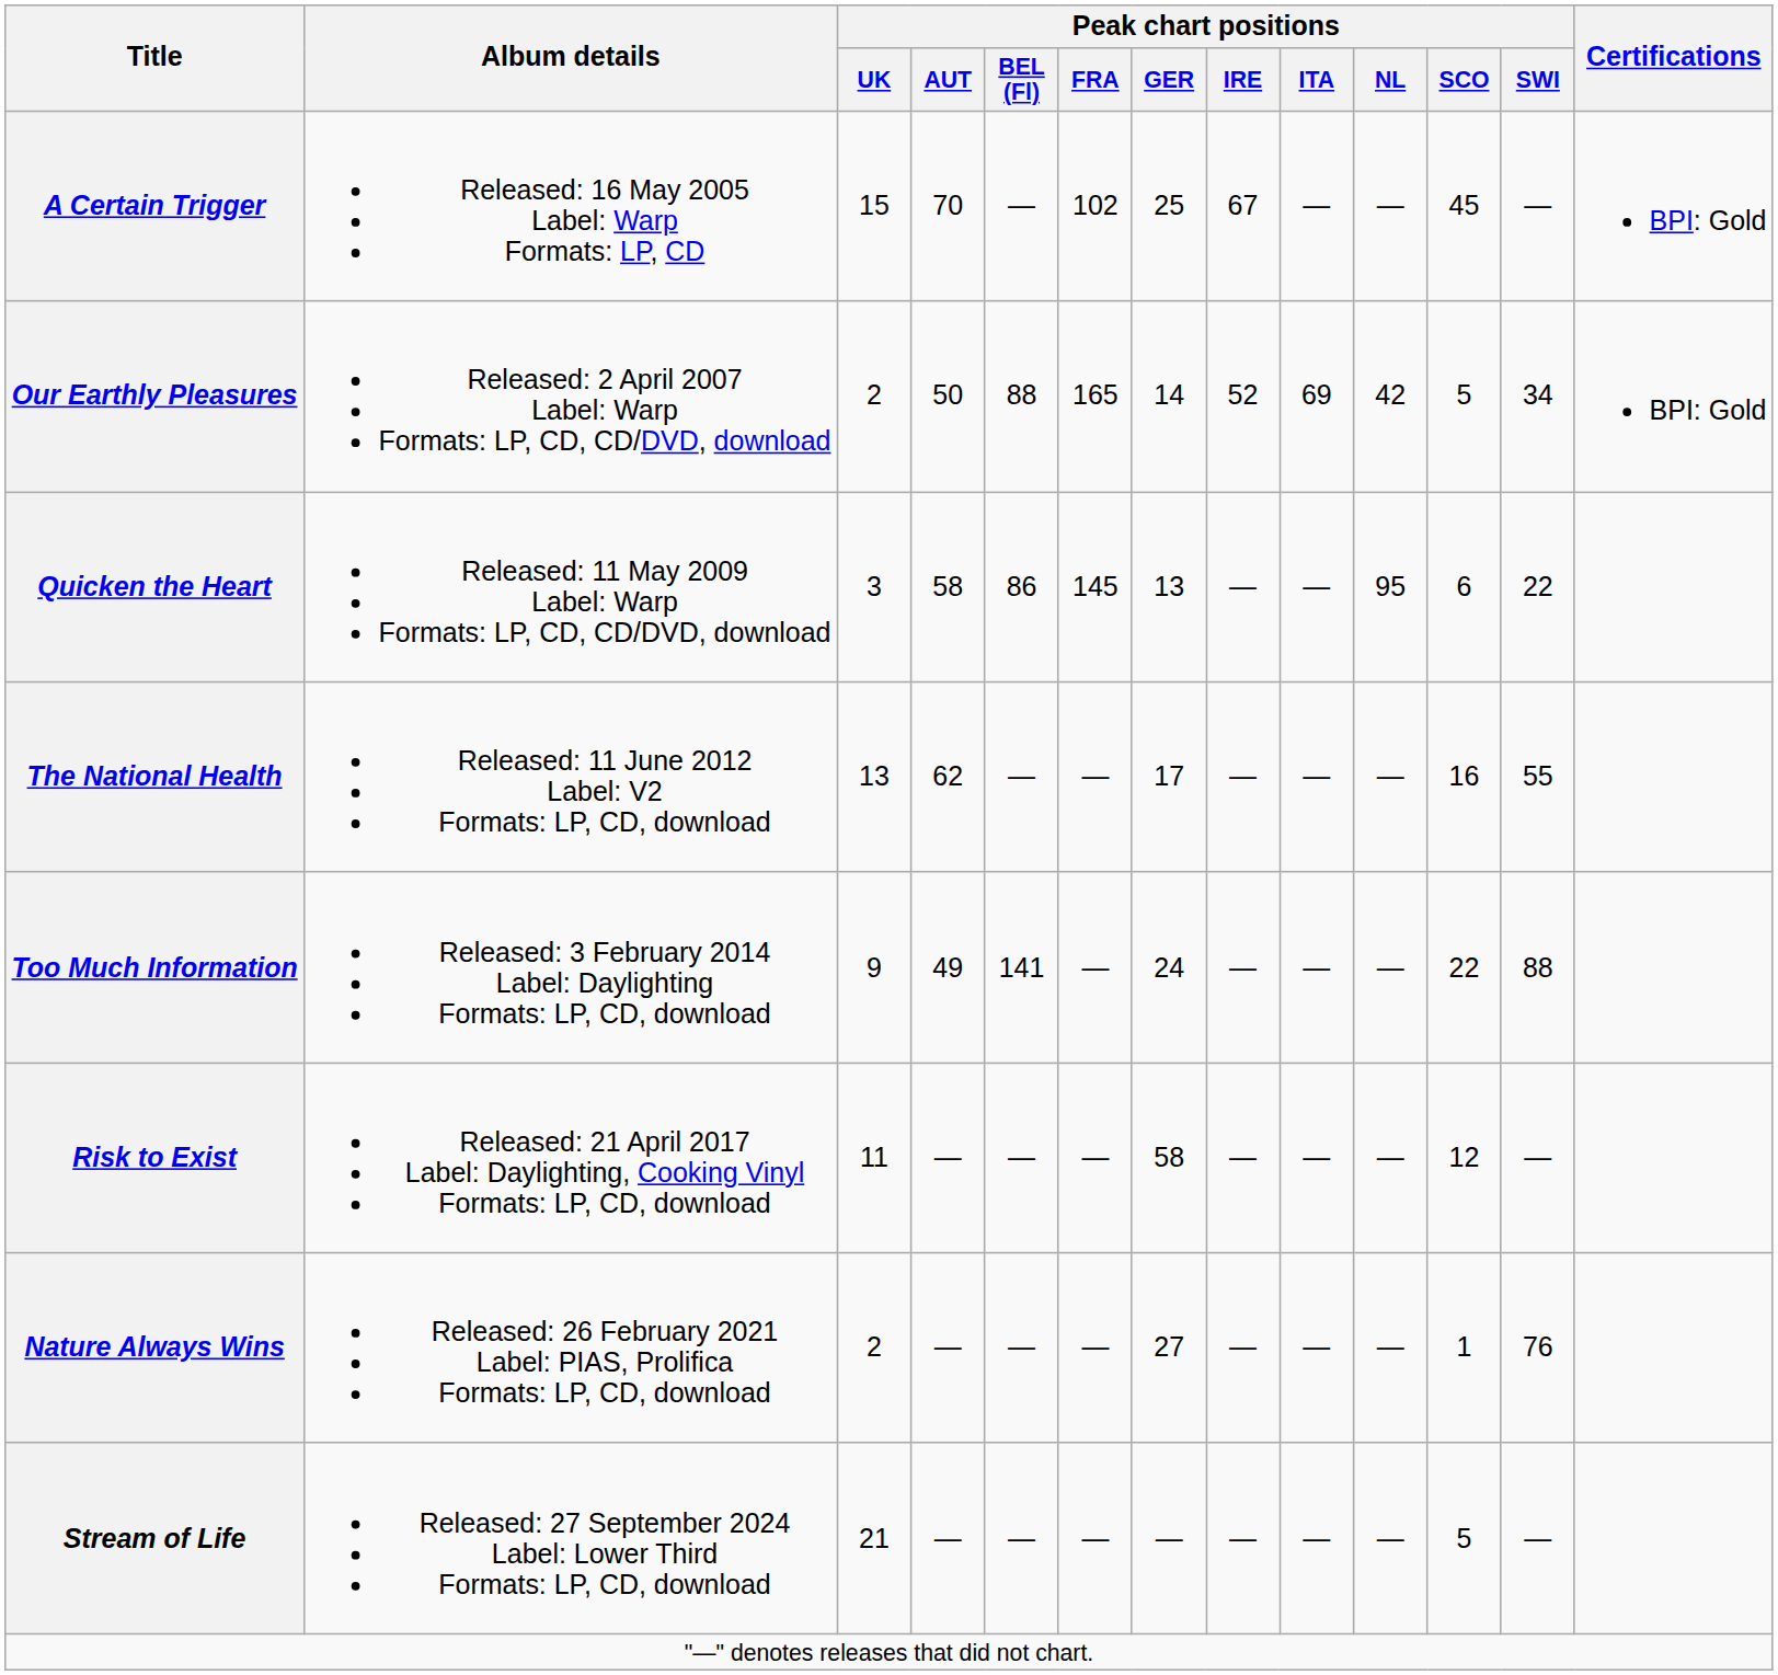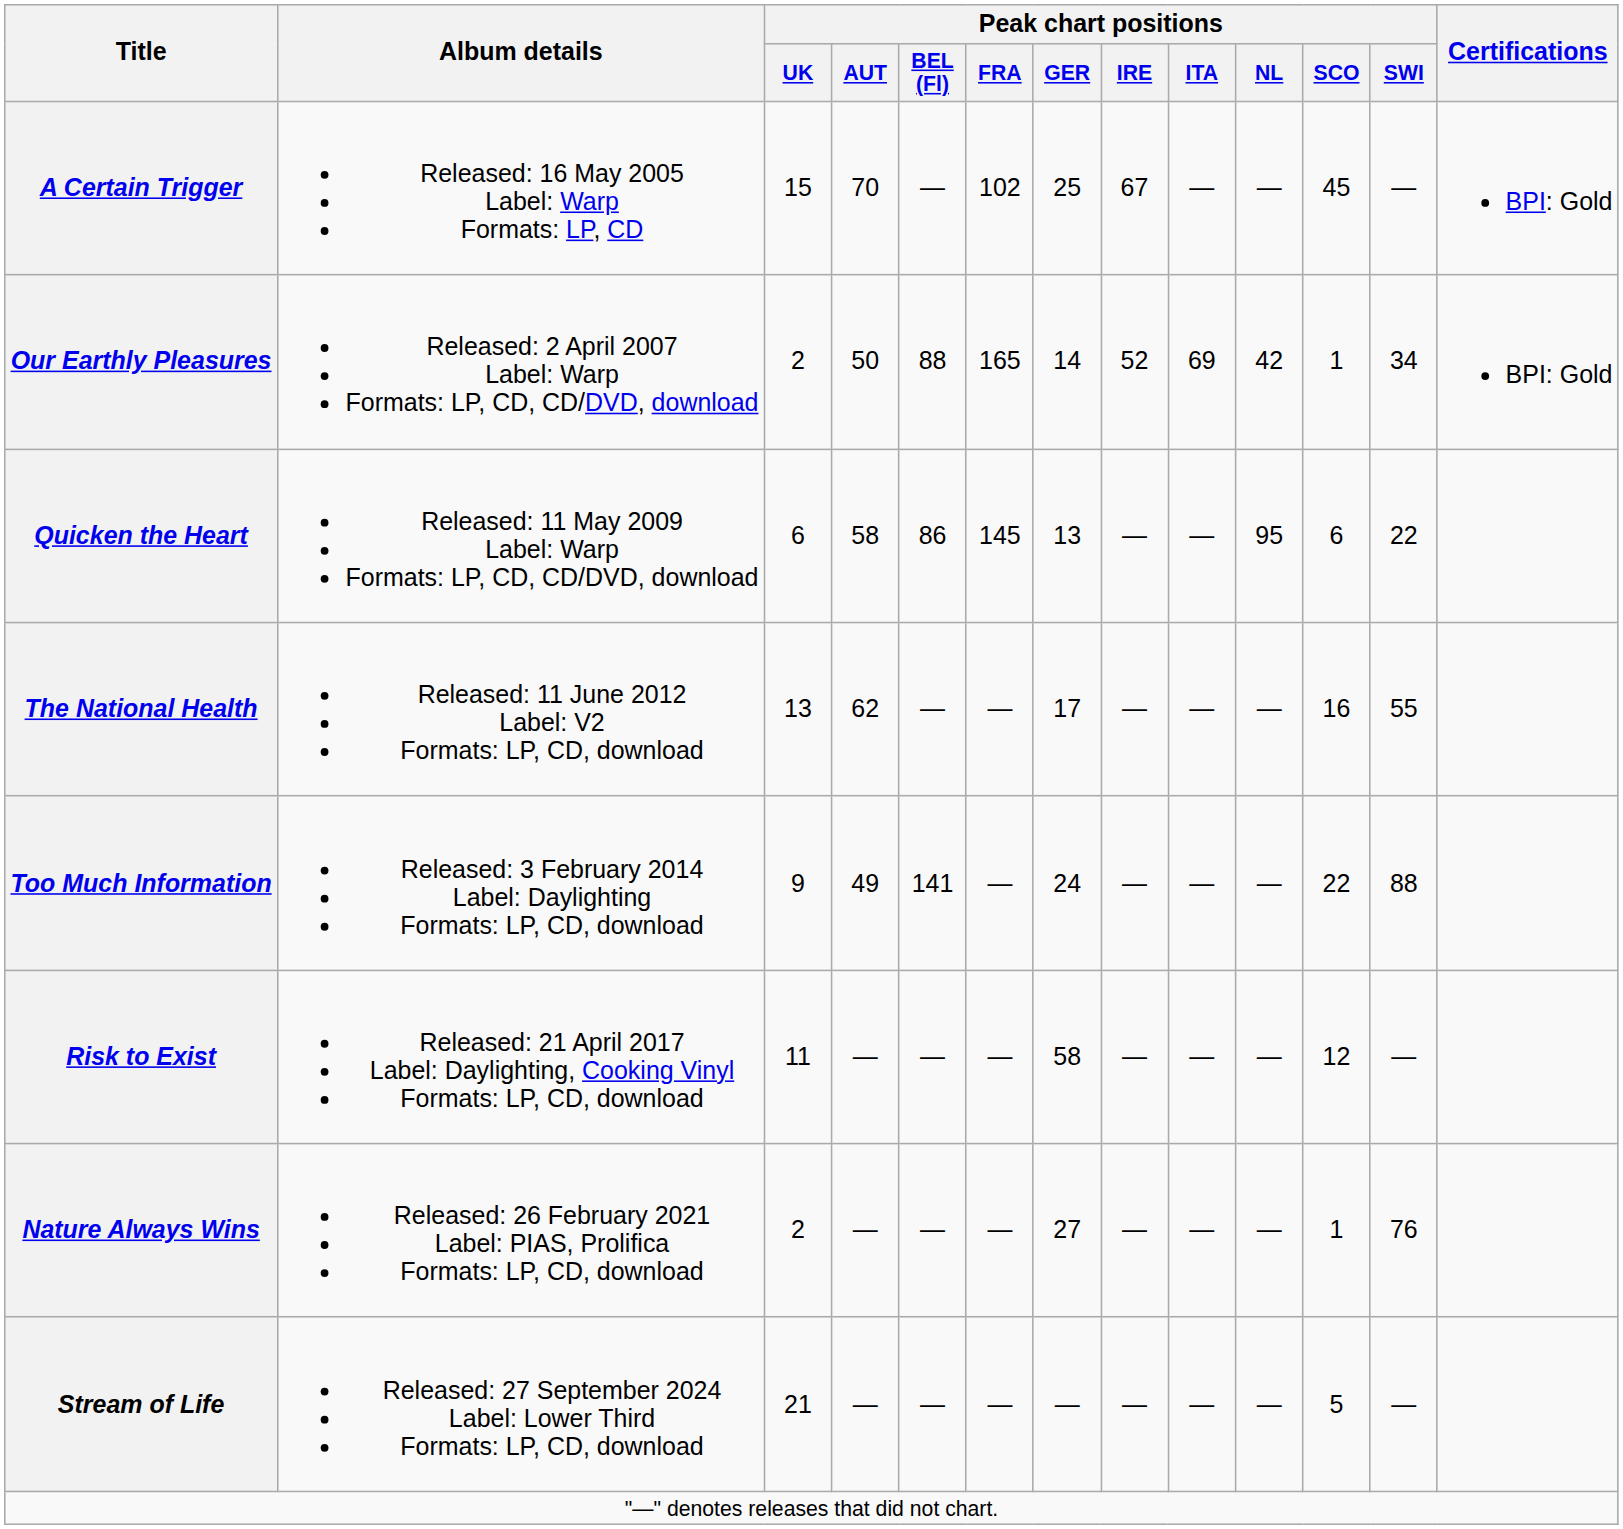Our Earthly Pleasures | Peak chart positions / SCO: 5 -> 1
Quicken the Heart | Peak chart positions / UK: 3 -> 6
